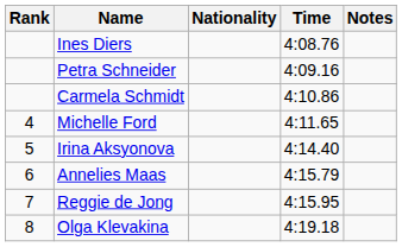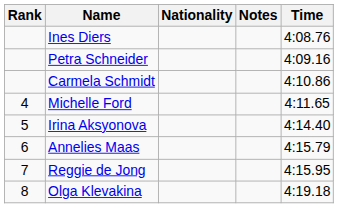columns swapped: Time <-> Notes
